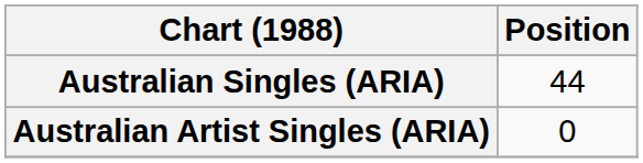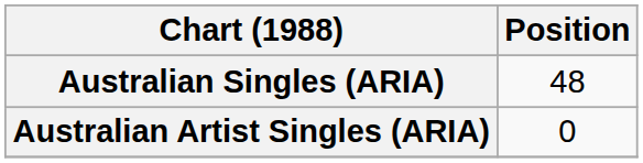Australian Singles (ARIA) | Position: 44 -> 48
